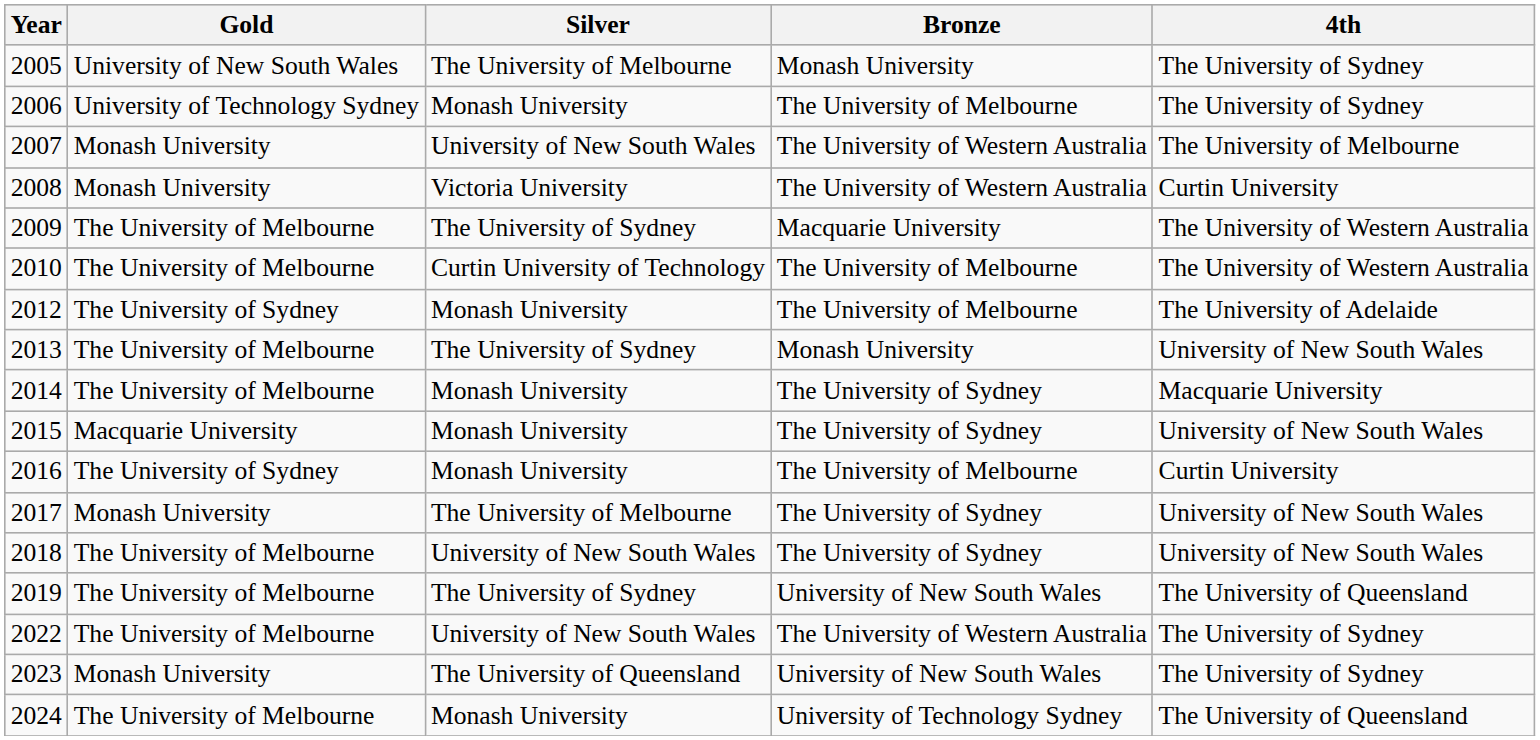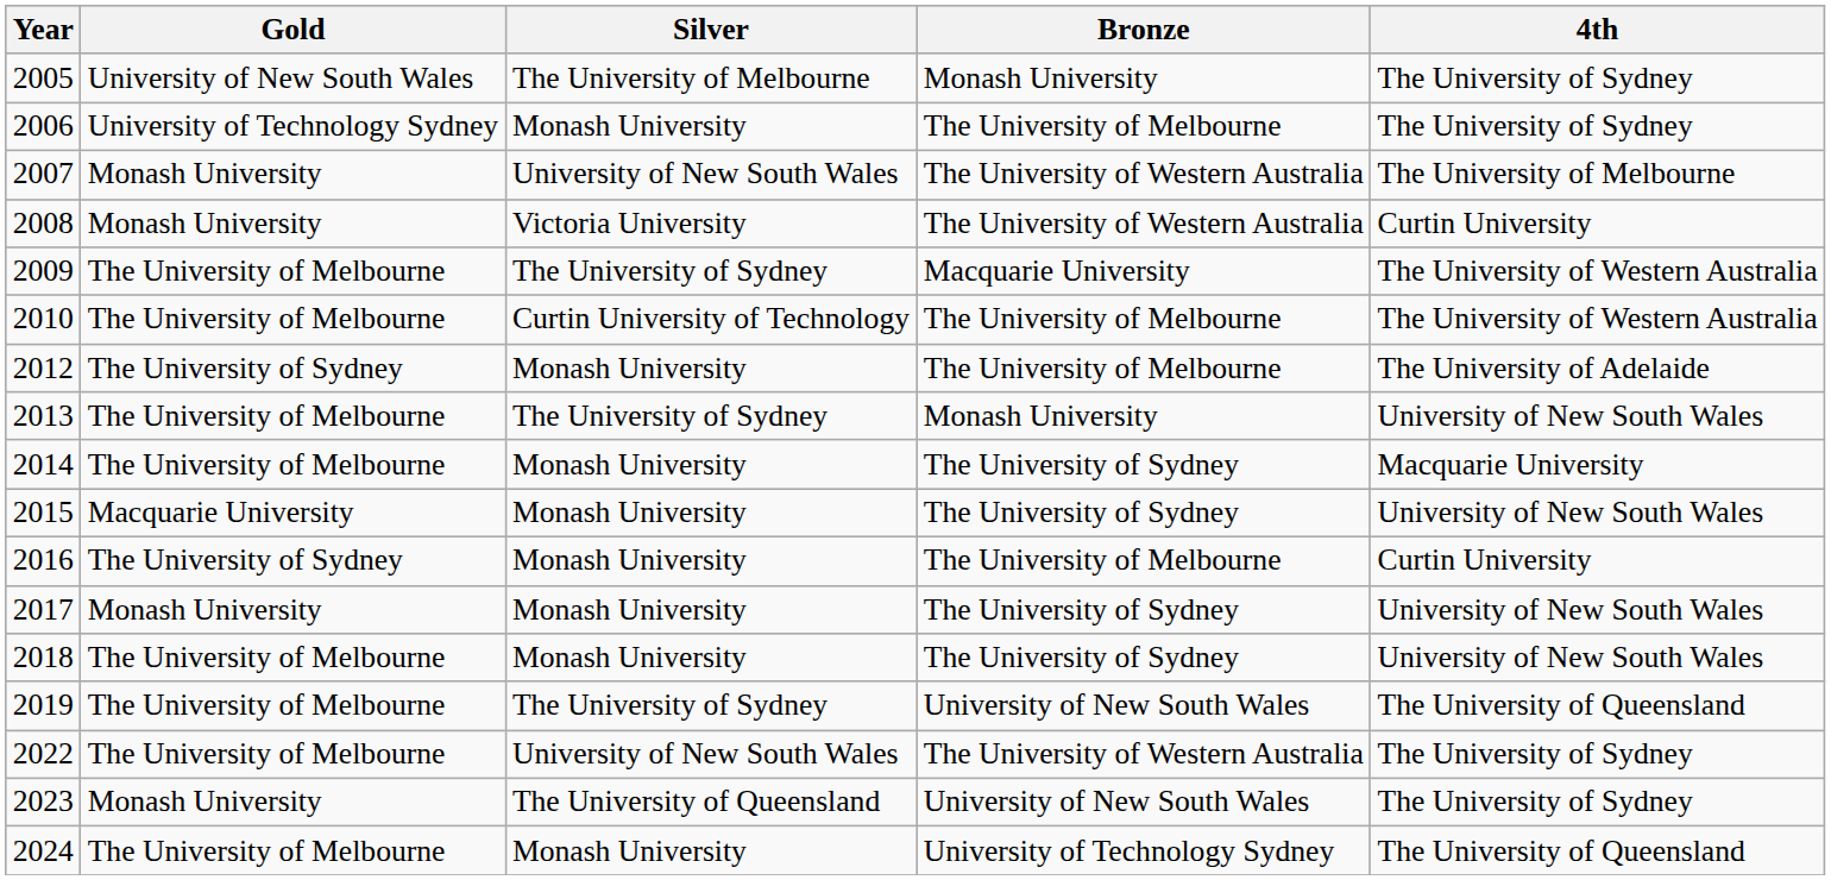2017 | Silver: The University of Melbourne -> Monash University
2018 | Silver: University of New South Wales -> Monash University
